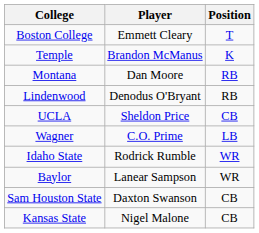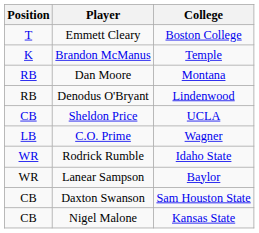columns swapped: Position <-> College
